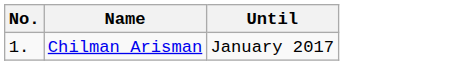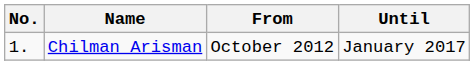+ column: From | October 2012
